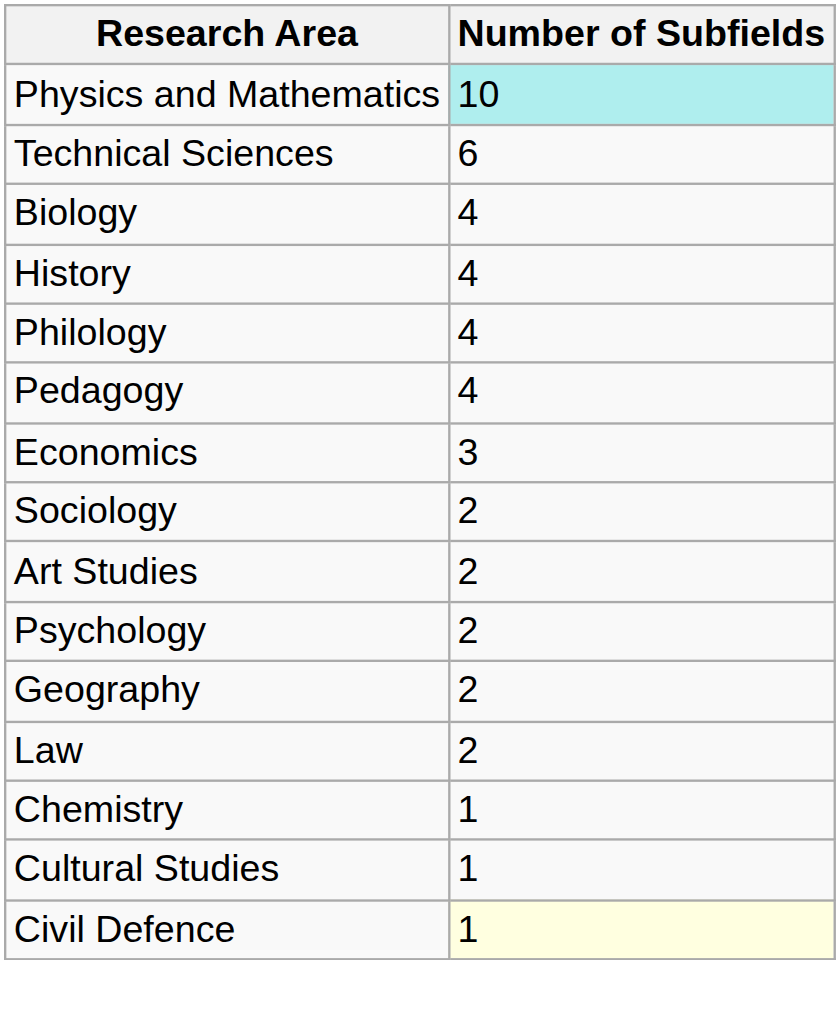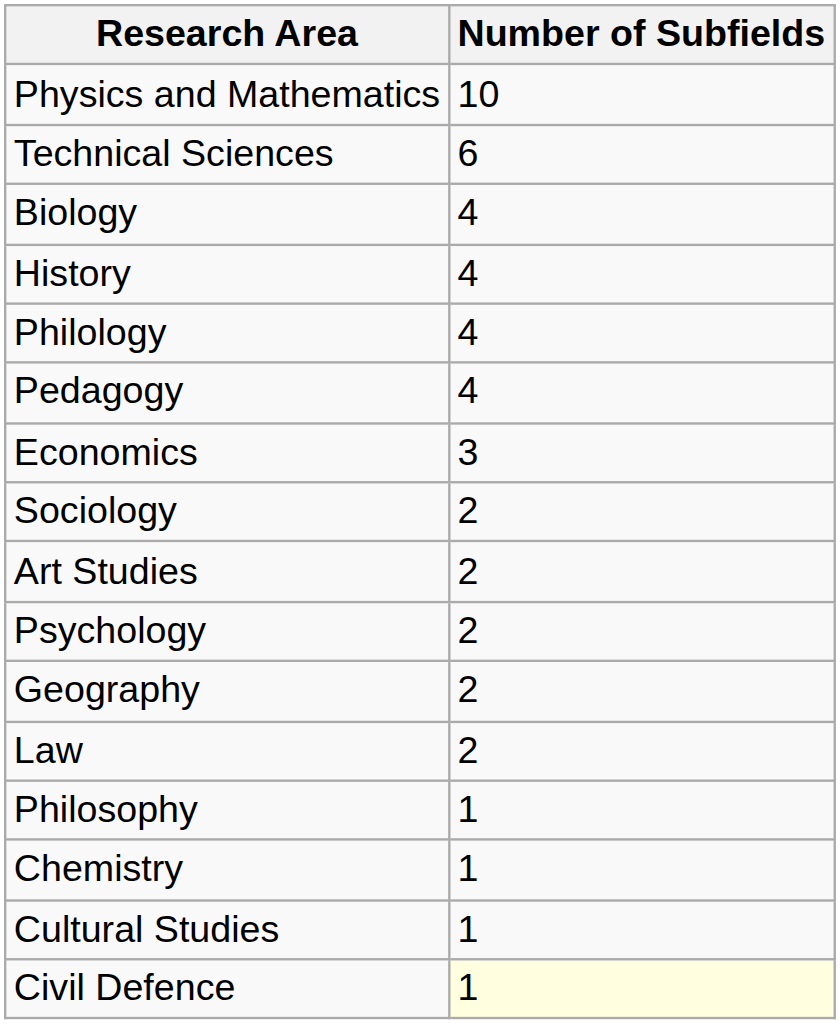Physics and Mathematics | Number of Subfields: paleturquoise background -> no background
+ row: Philosophy | 1
